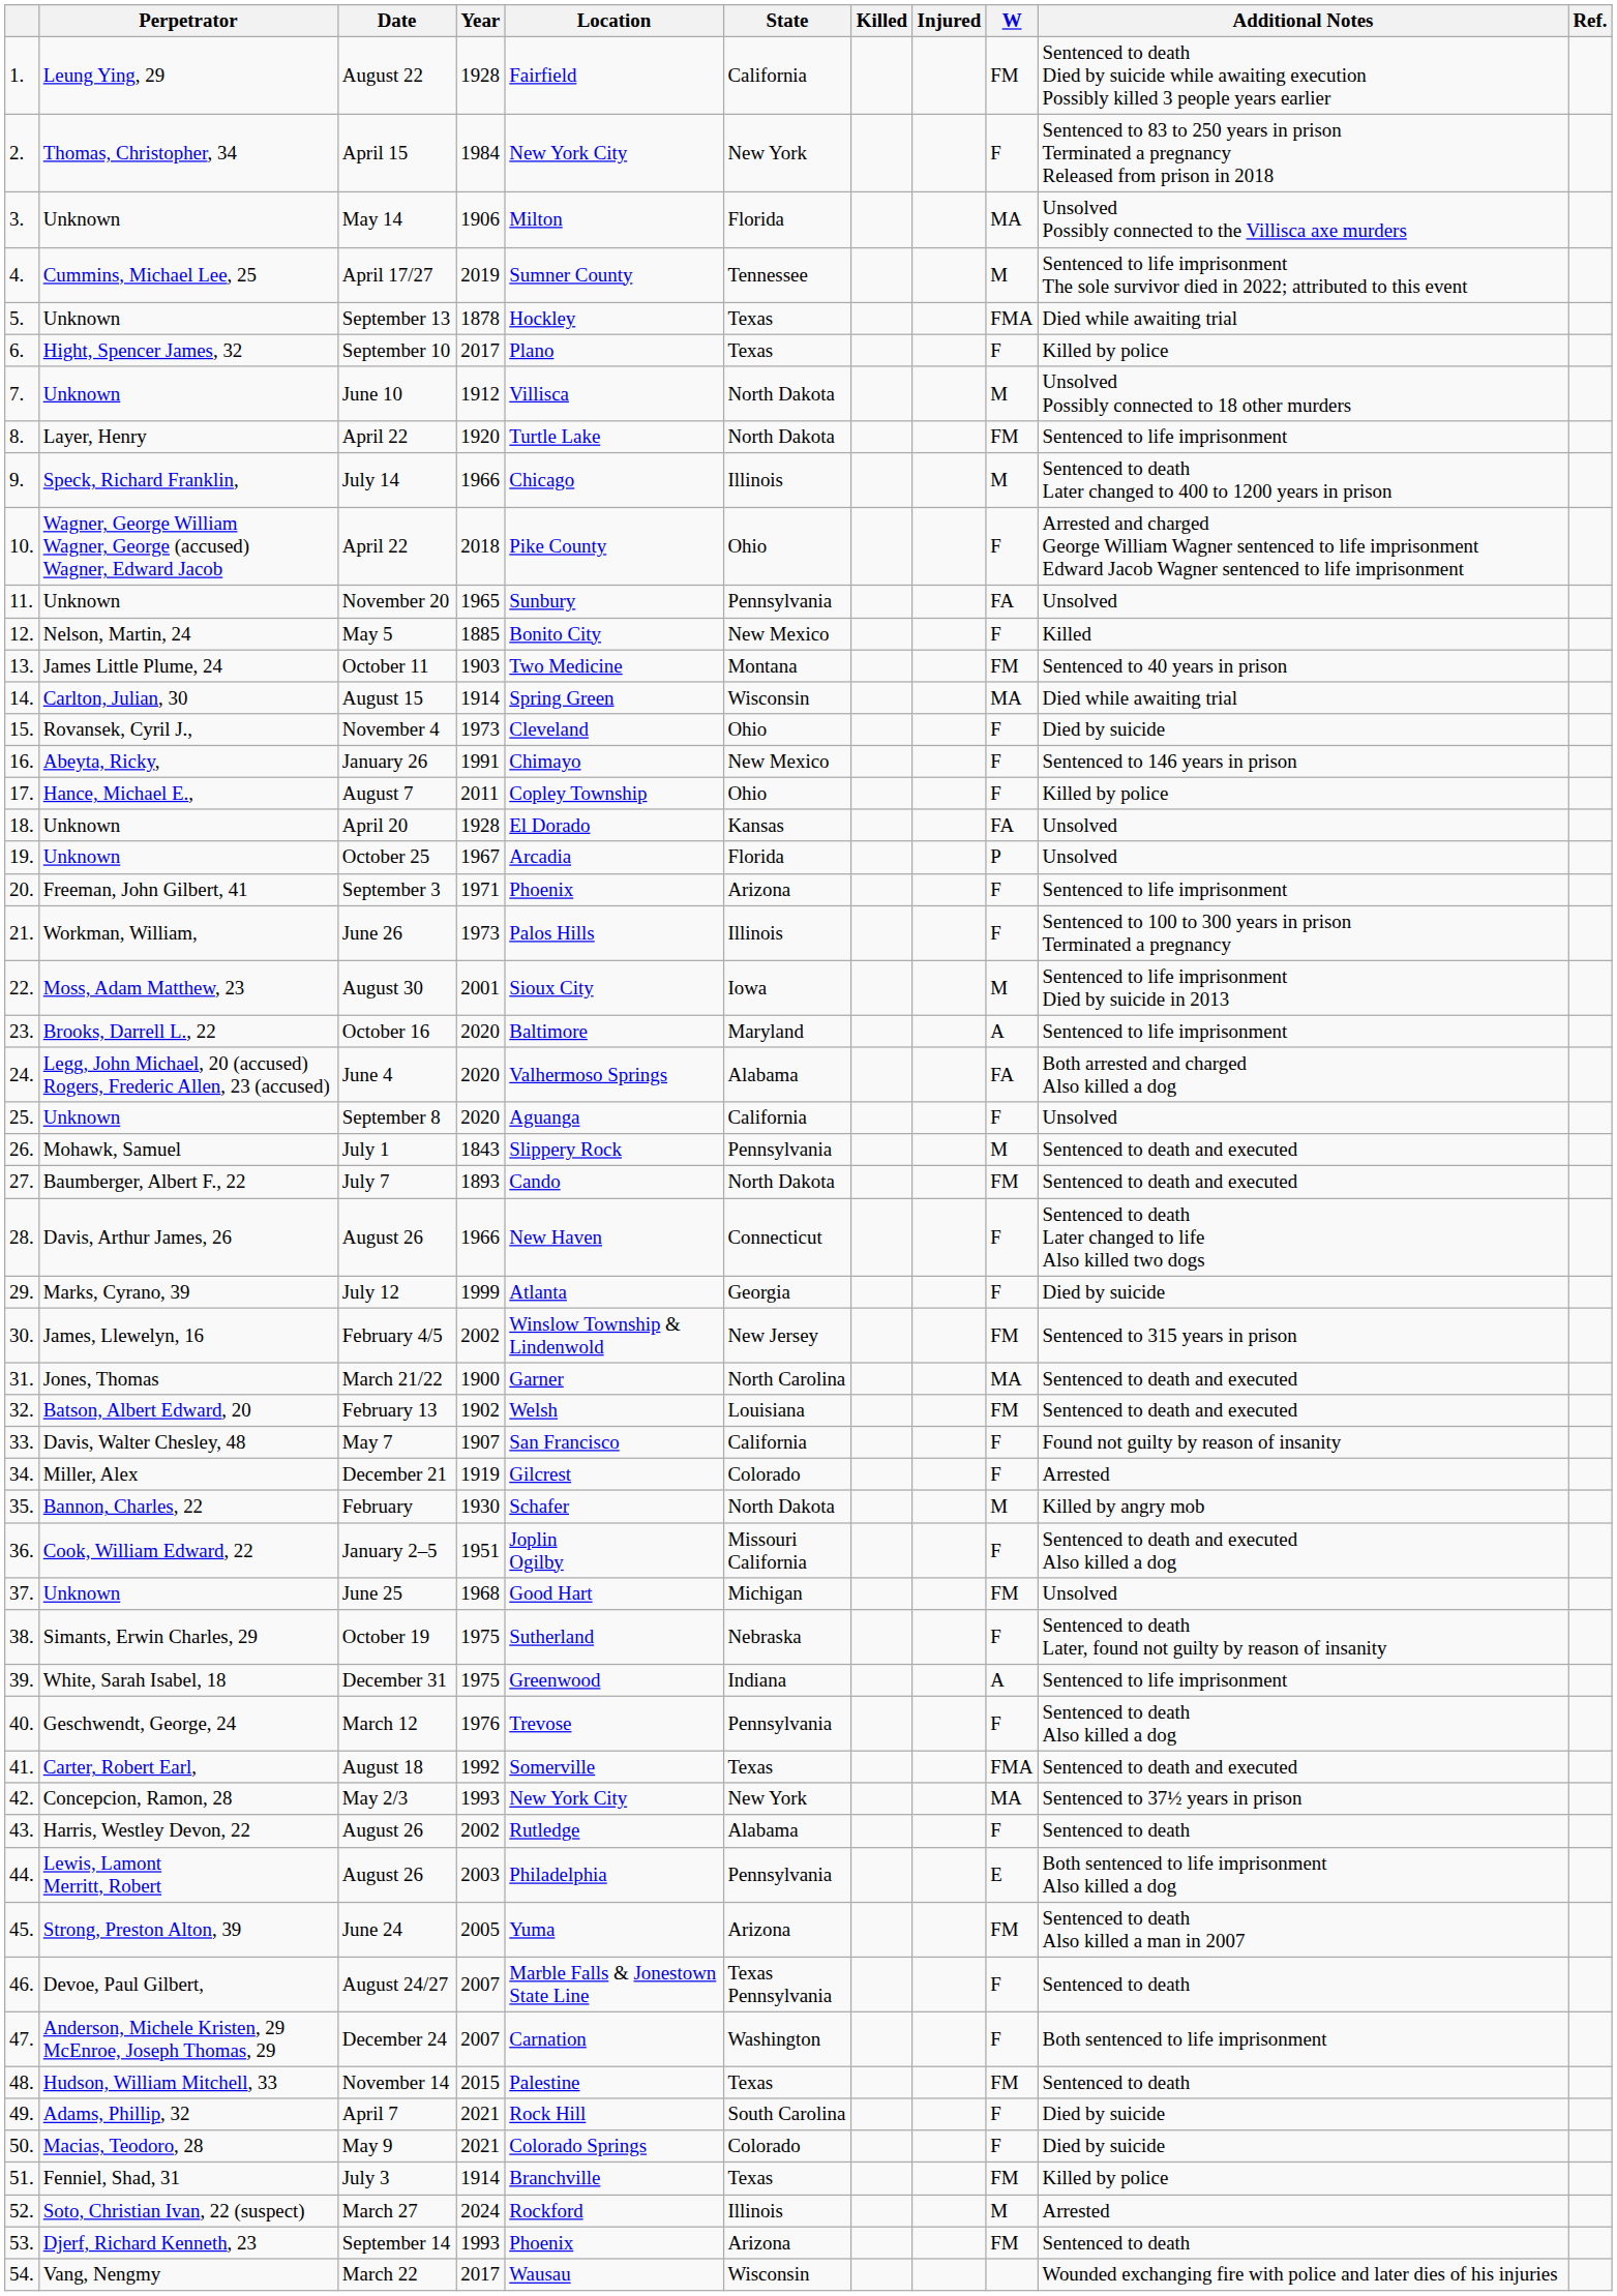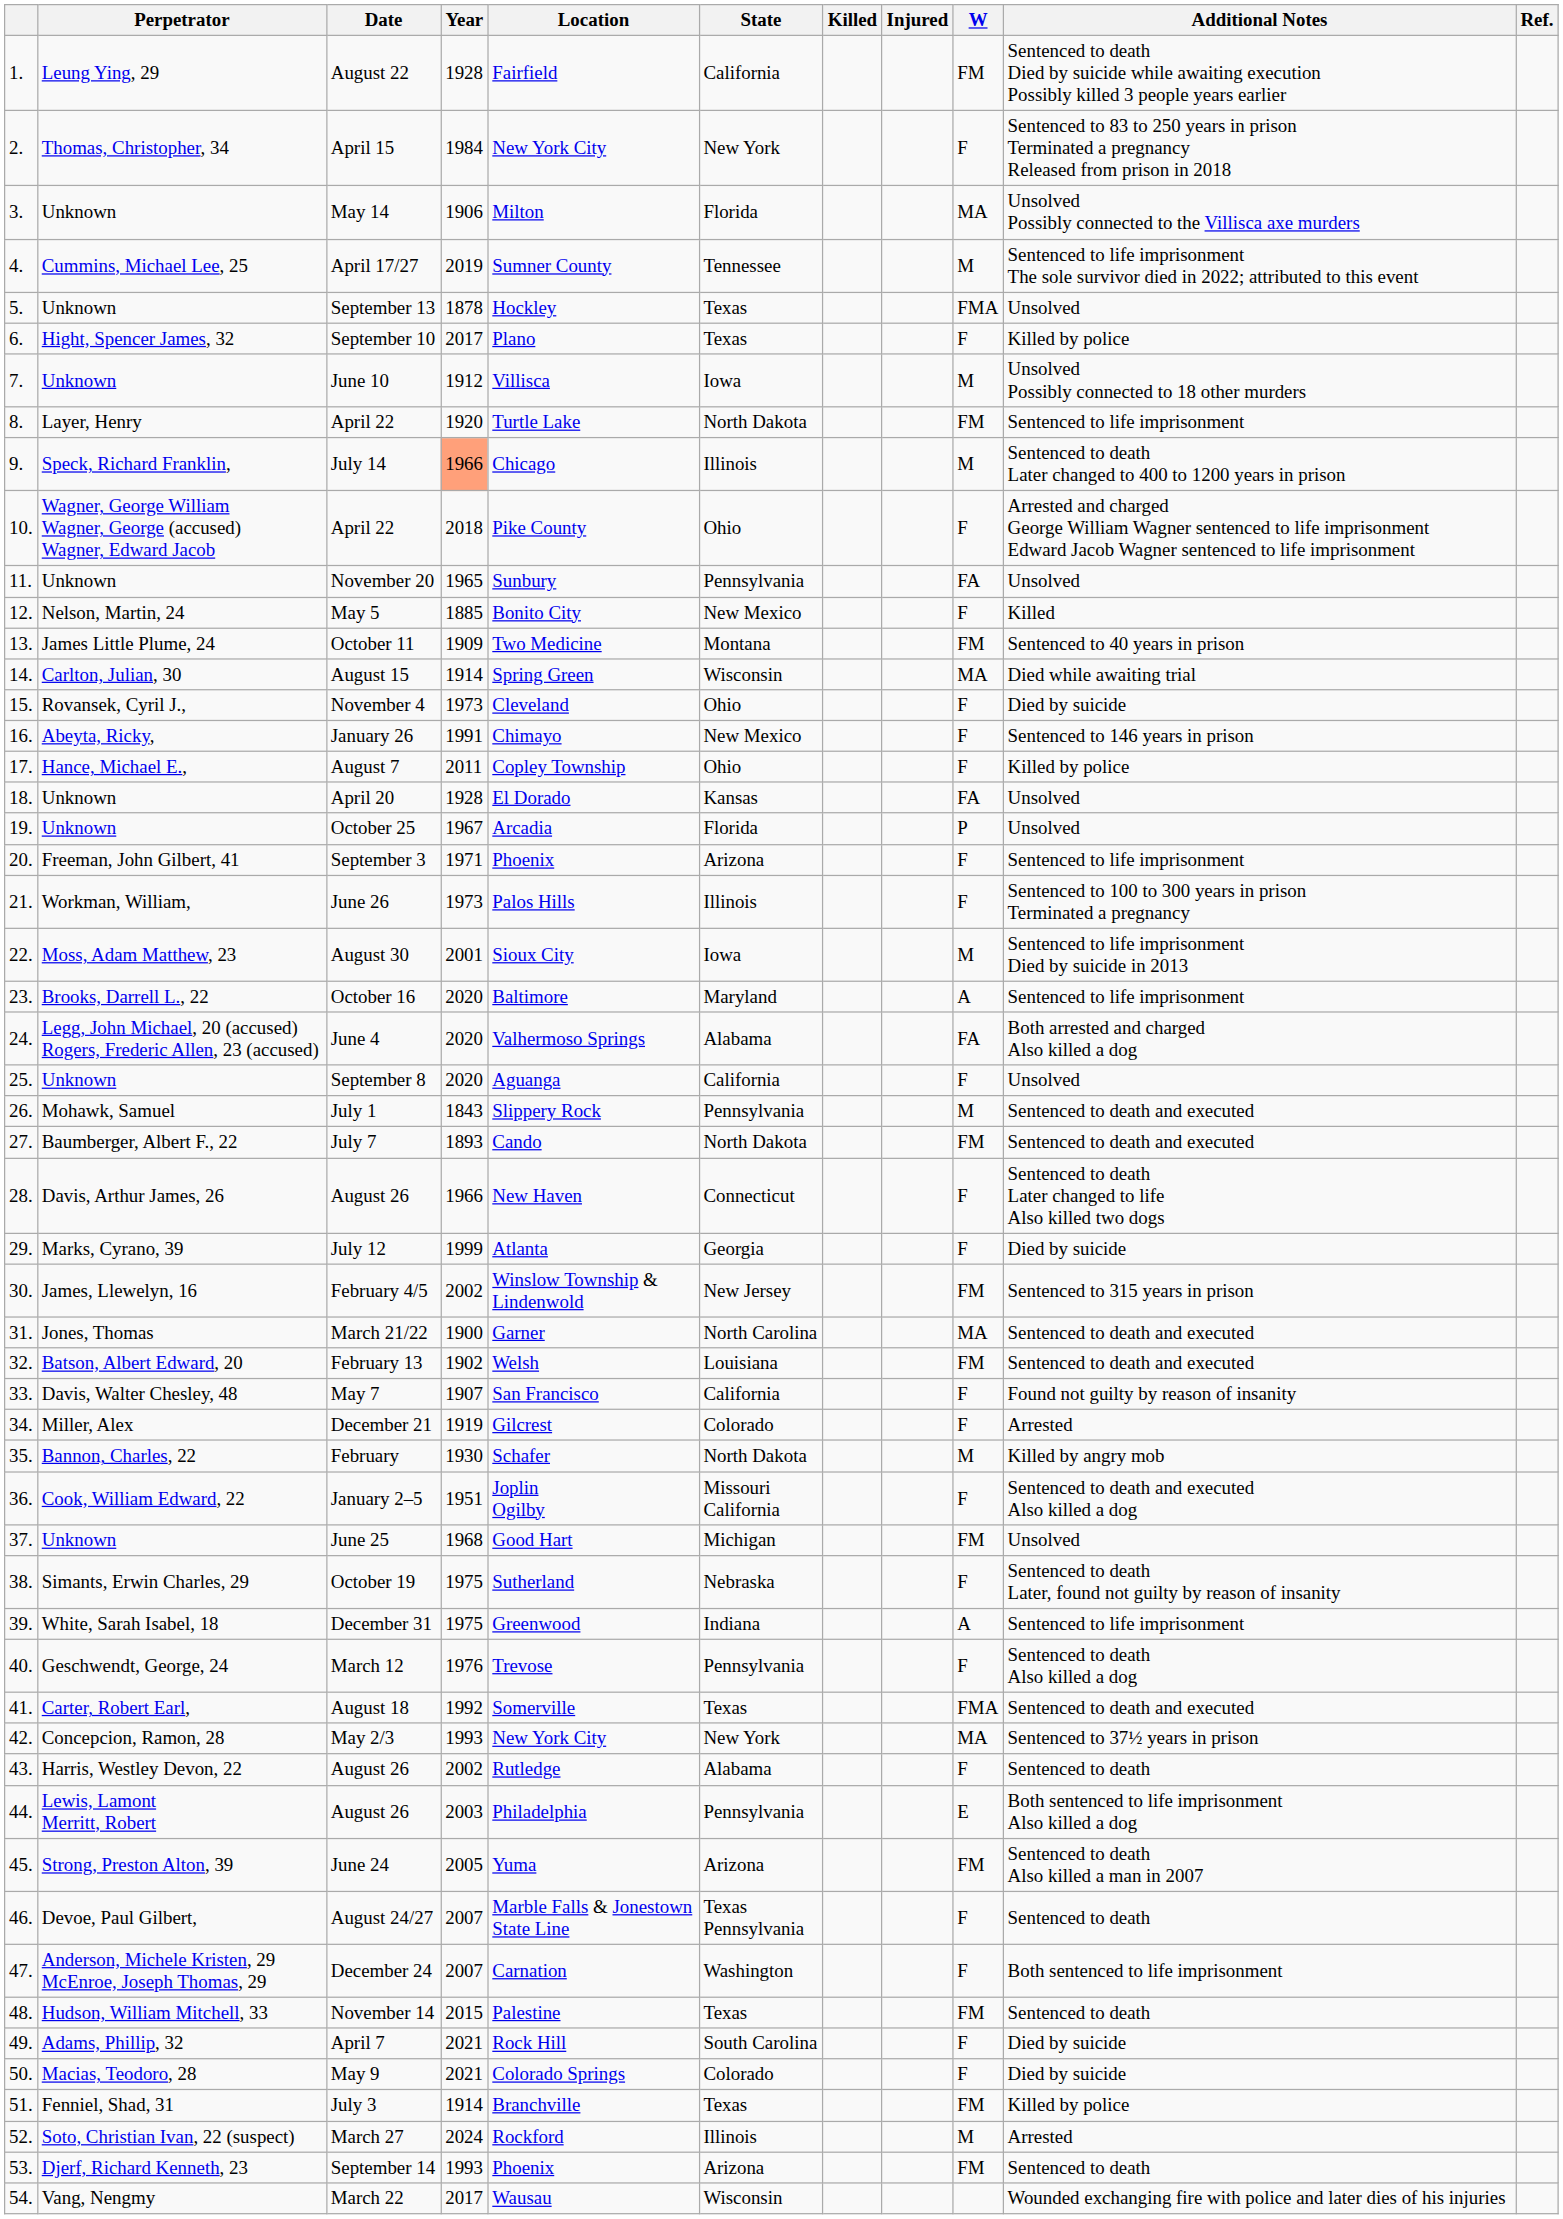September 13 | Additional Notes: Died while awaiting trial -> Unsolved
June 10 | State: North Dakota -> Iowa
July 14 | Year: no background -> lightsalmon background
October 11 | Year: 1903 -> 1909
